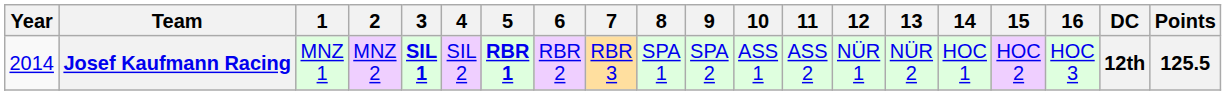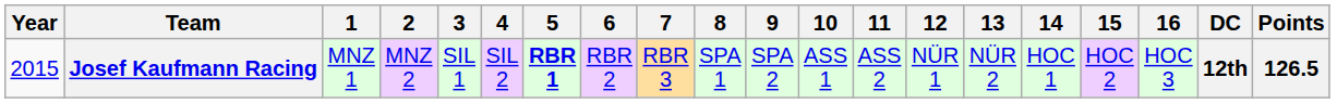Josef Kaufmann Racing | Year: 2014 -> 2015
Josef Kaufmann Racing | 3: bold -> normal
Josef Kaufmann Racing | Points: 125.5 -> 126.5
